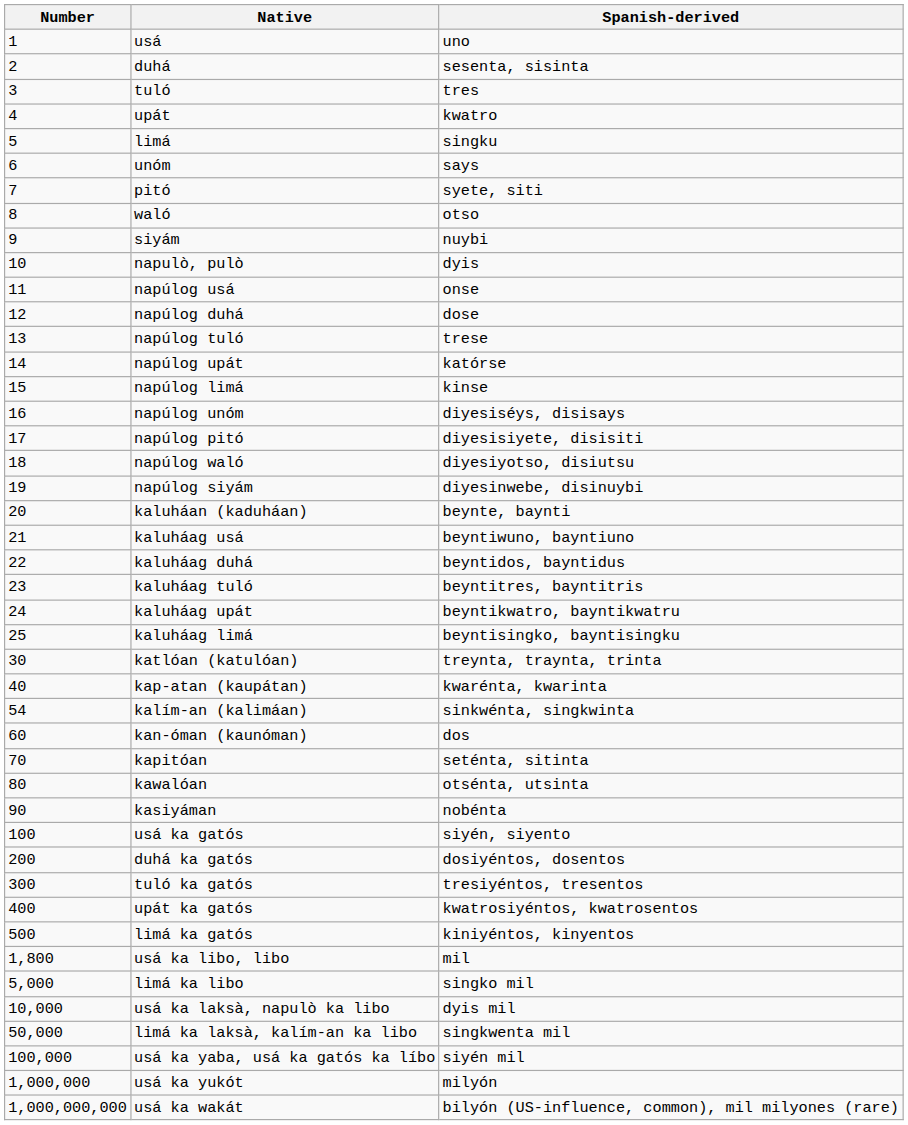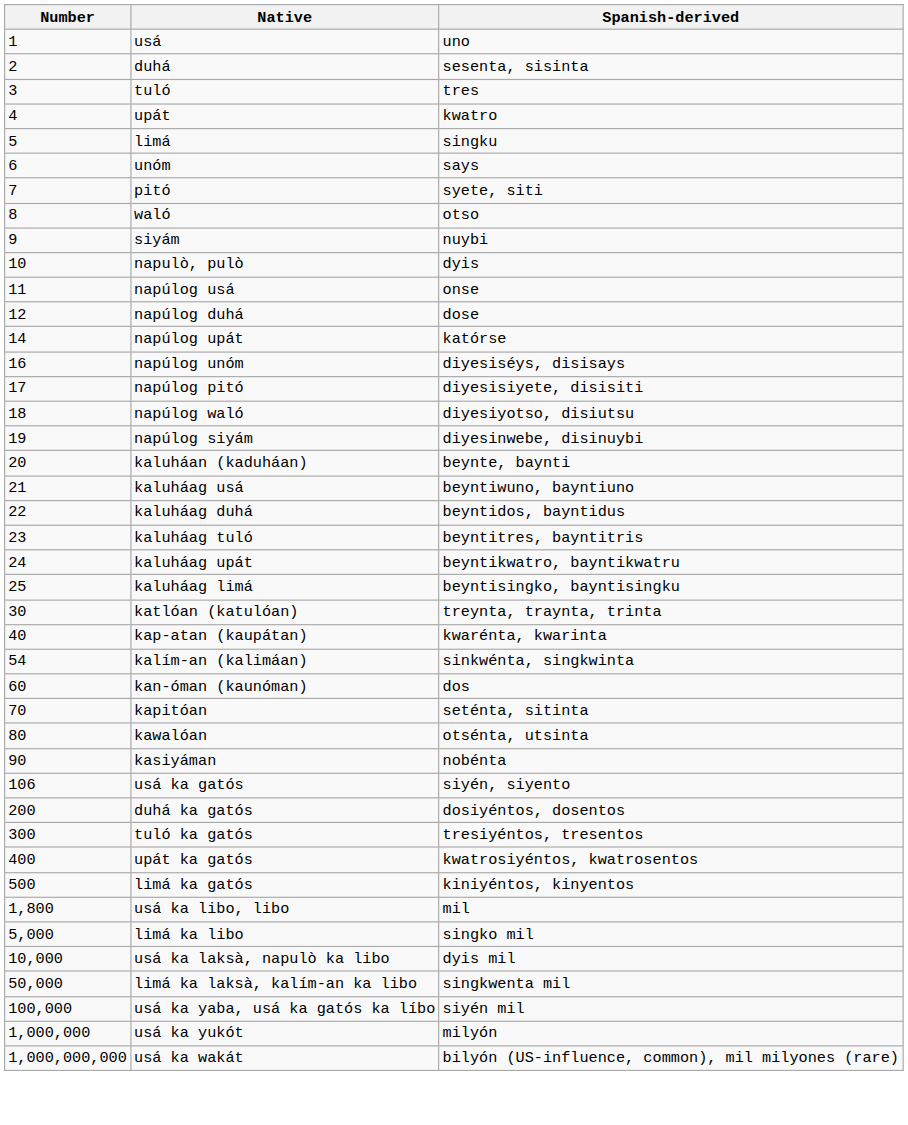- row: 13 | napúlog tuló | trese
- row: 15 | napúlog limá | kinse
usá ka gatós | Number: 100 -> 106
